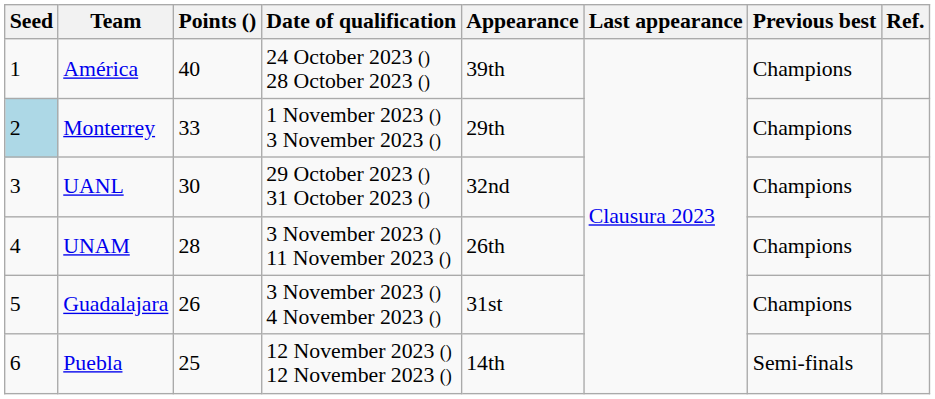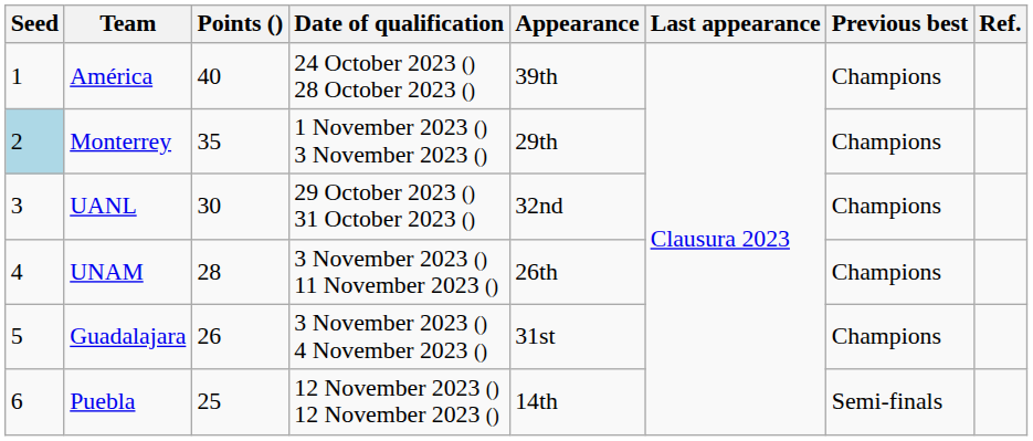Monterrey | Points (): 33 -> 35
